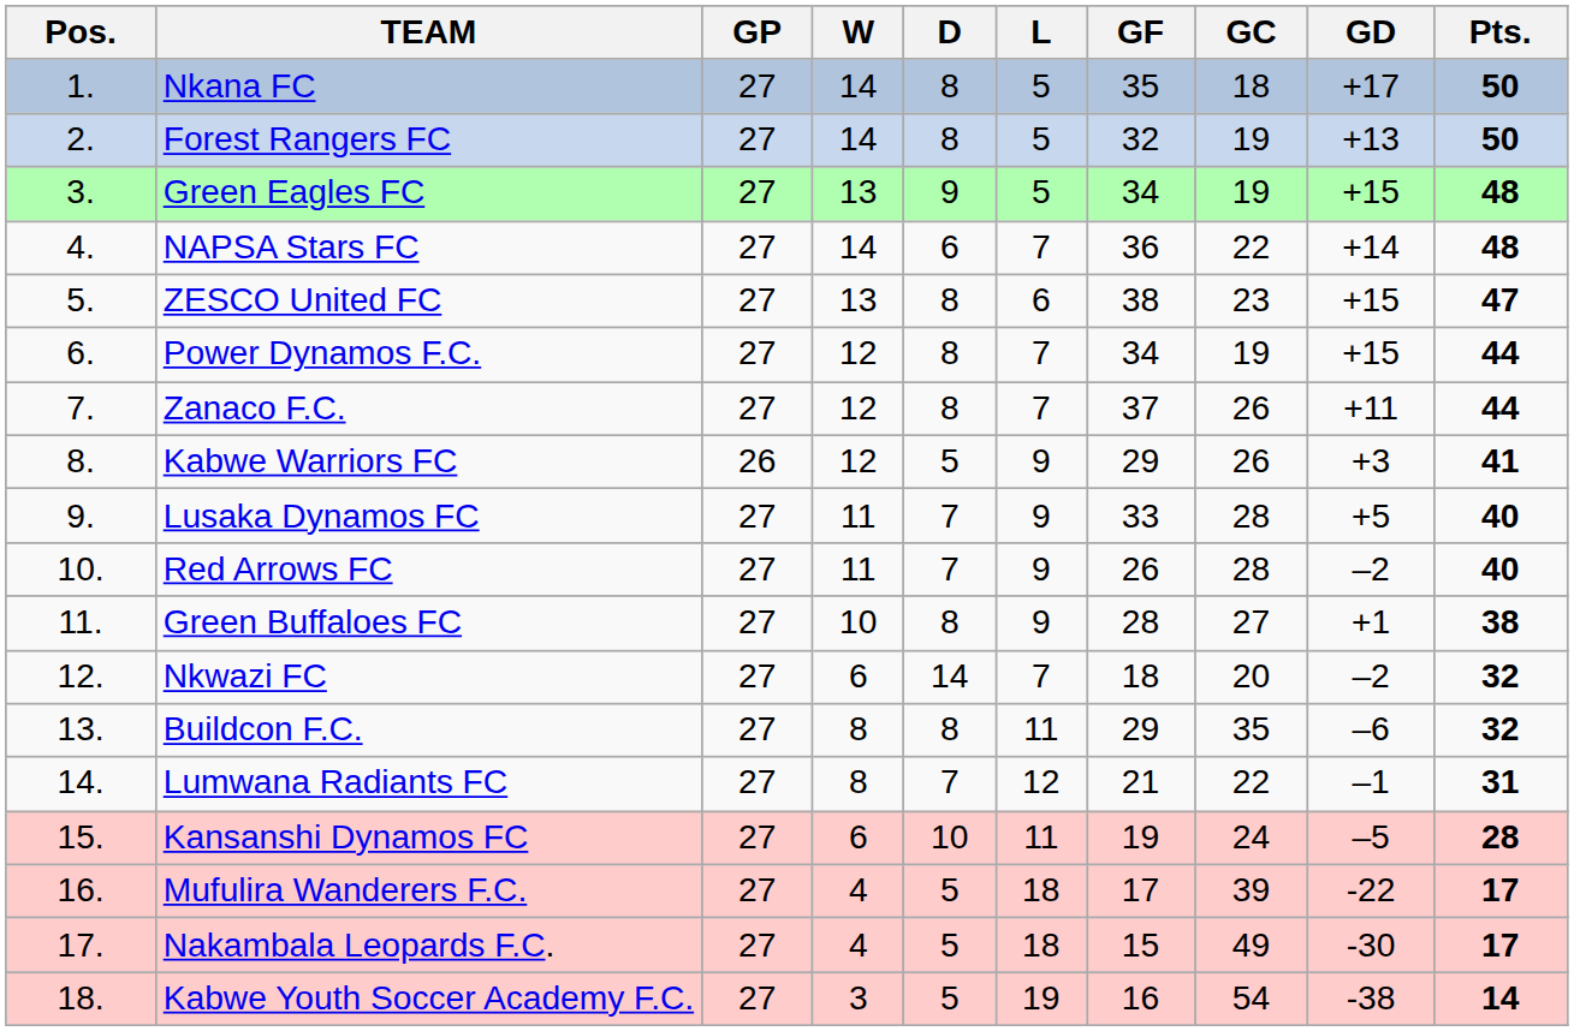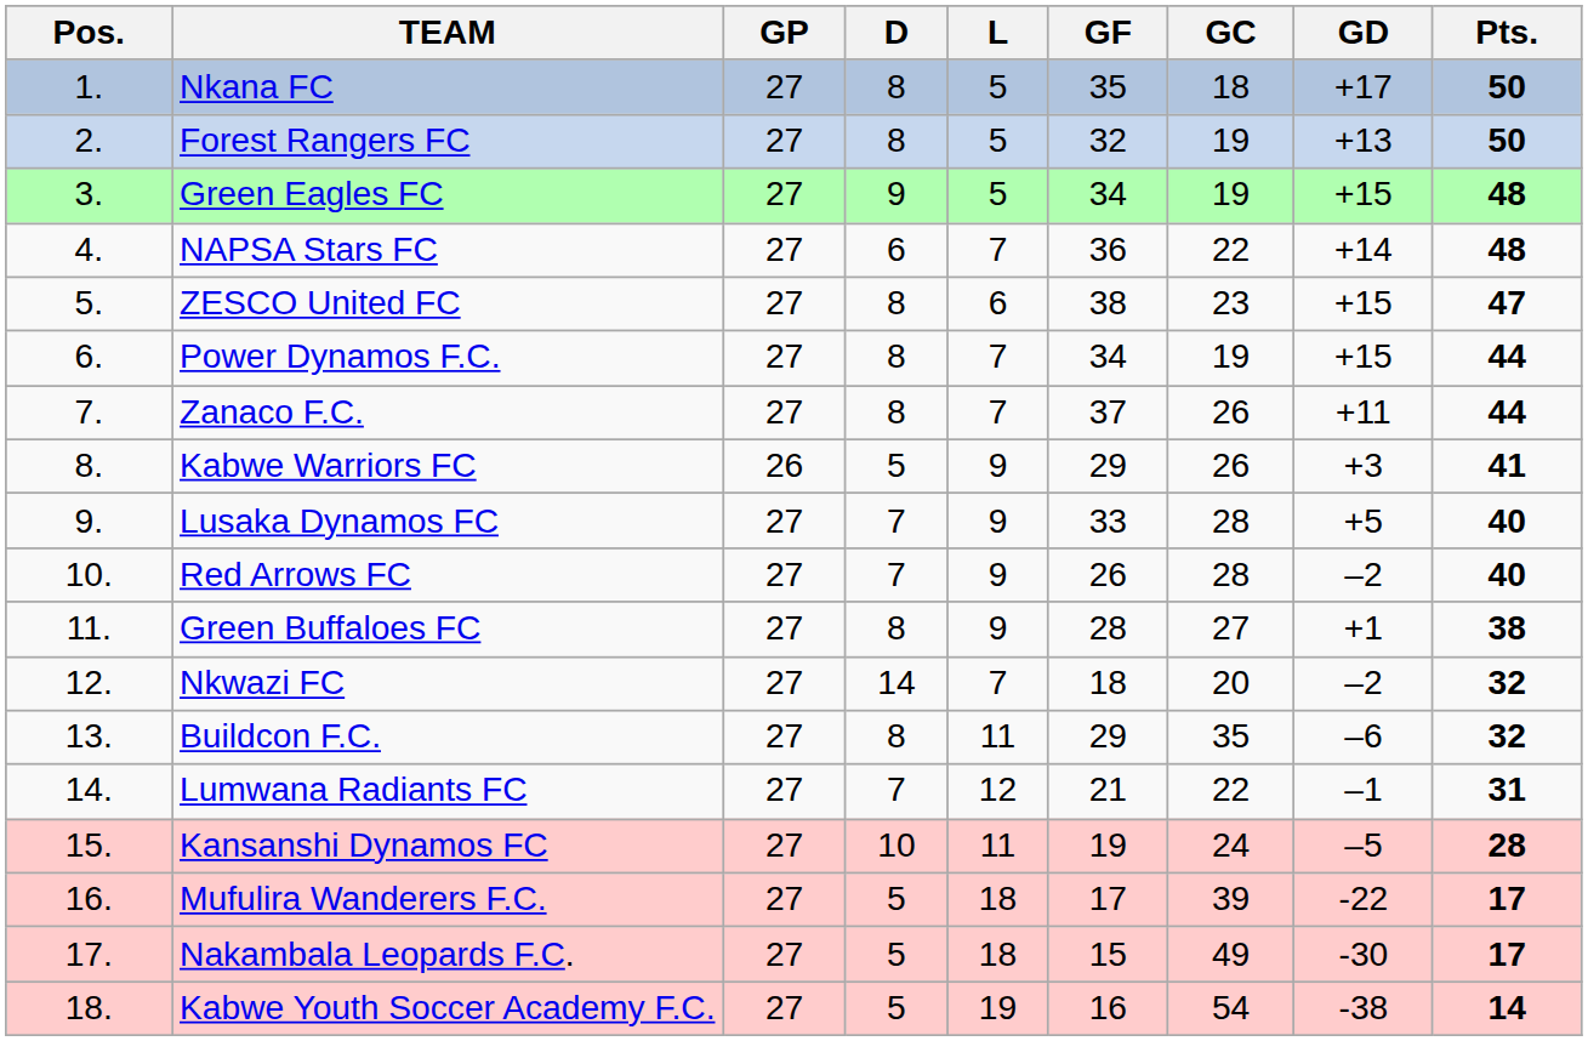- column: W | 14 | 14 | 13 | 14 | 13 | 12 | 12 | 12 | 11 | 11 | 10 | 6 | 8 | 8 | 6 | 4 | 4 | 3
